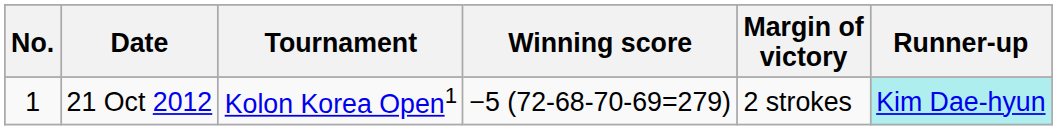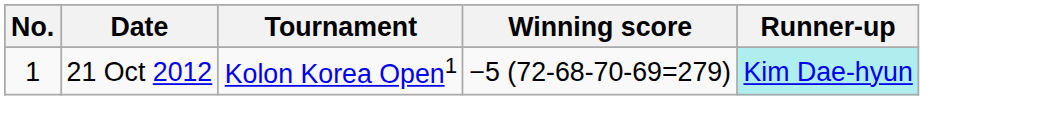- column: Margin of victory | 2 strokes
